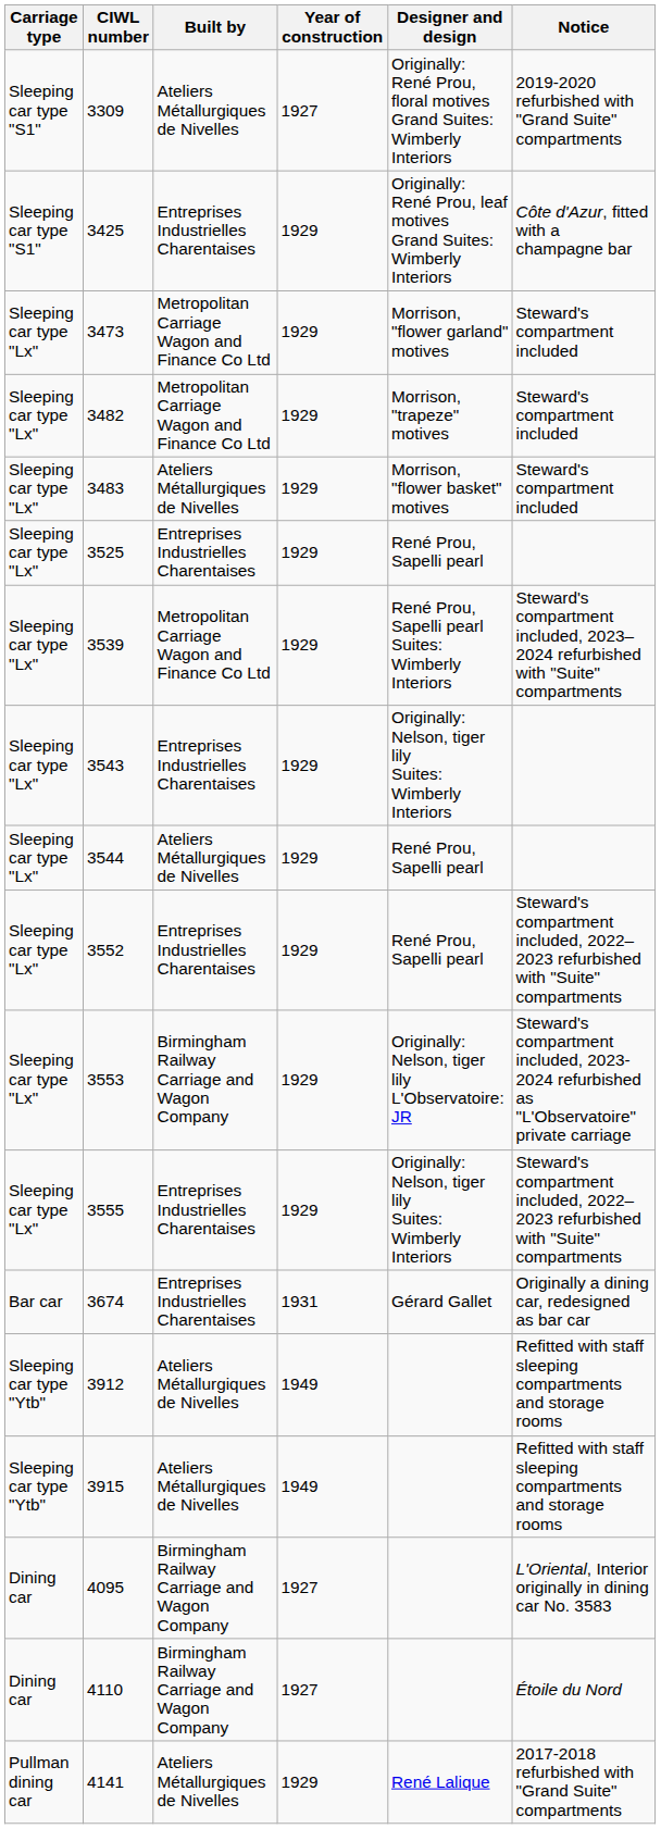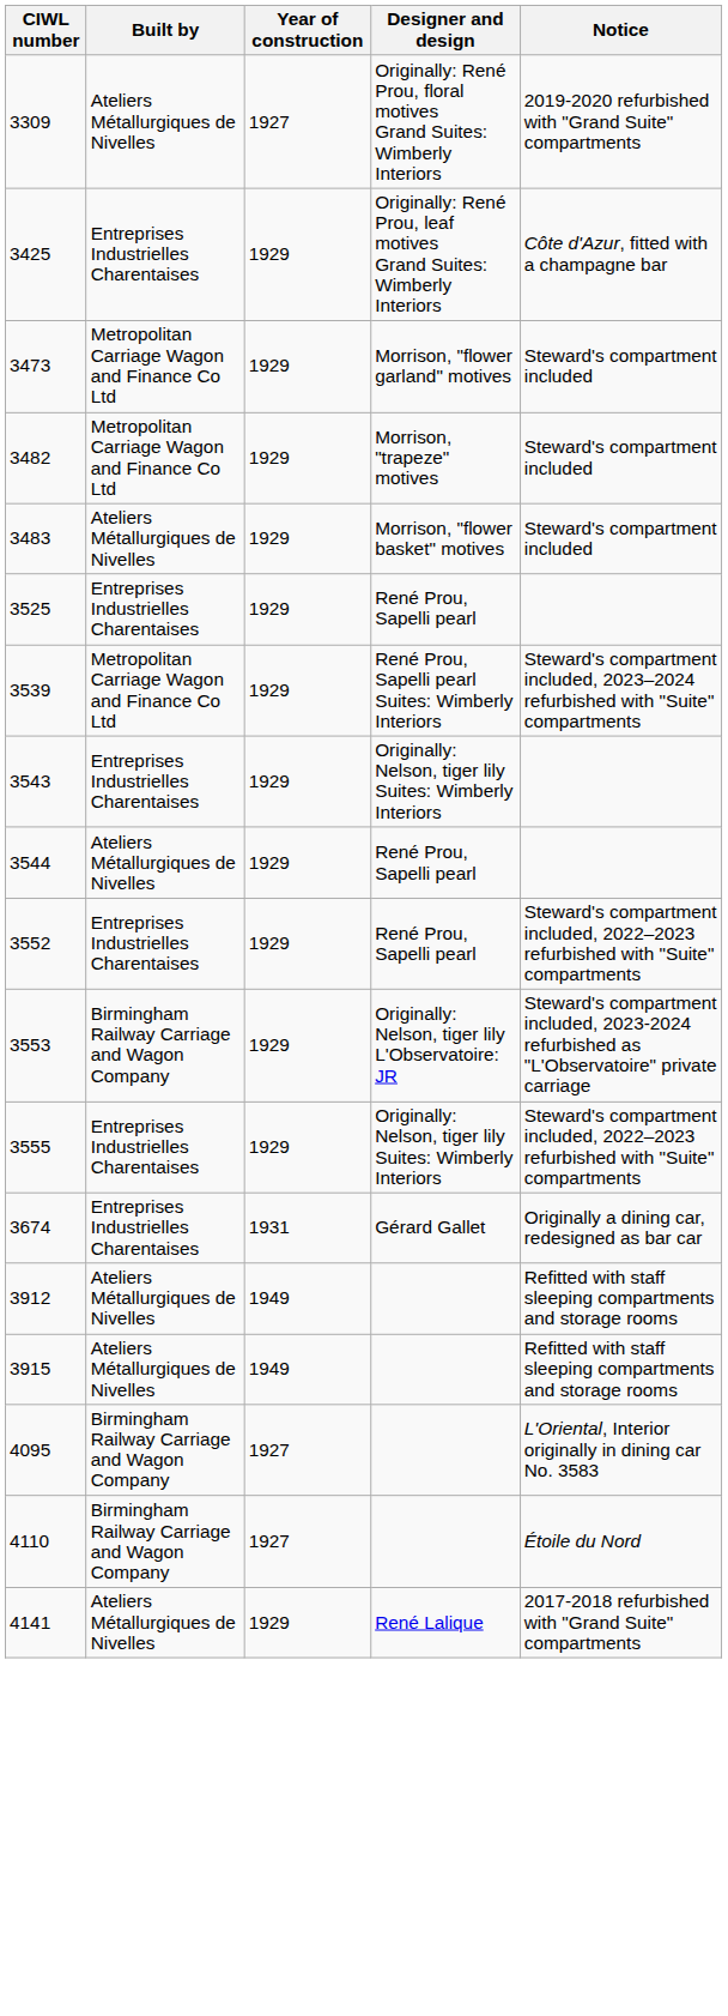- column: Carriage type | Sleeping car type "S1" | Sleeping car type "S1" | Sleeping car type "Lx" | Sleeping car type "Lx" | Sleeping car type "Lx" | Sleeping car type "Lx" | Sleeping car type "Lx" | Sleeping car type "Lx" | Sleeping car type "Lx" | Sleeping car type "Lx" | Sleeping car type "Lx" | Sleeping car type "Lx" | Bar car | Sleeping car type "Ytb" | Sleeping car type "Ytb" | Dining car | Dining car | Pullman dining car
